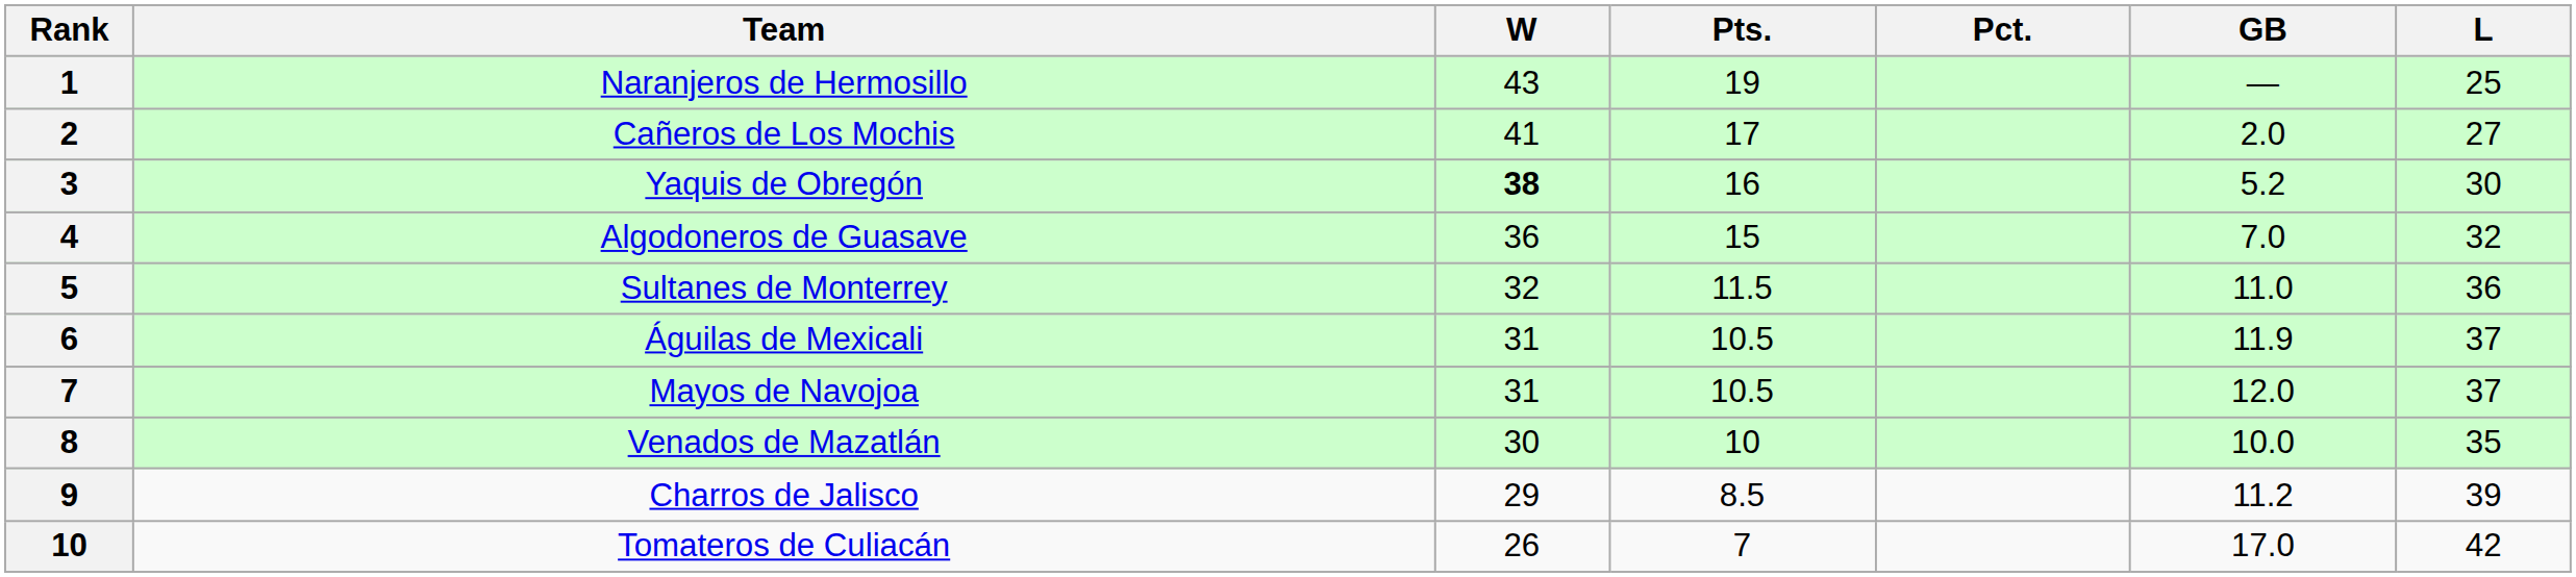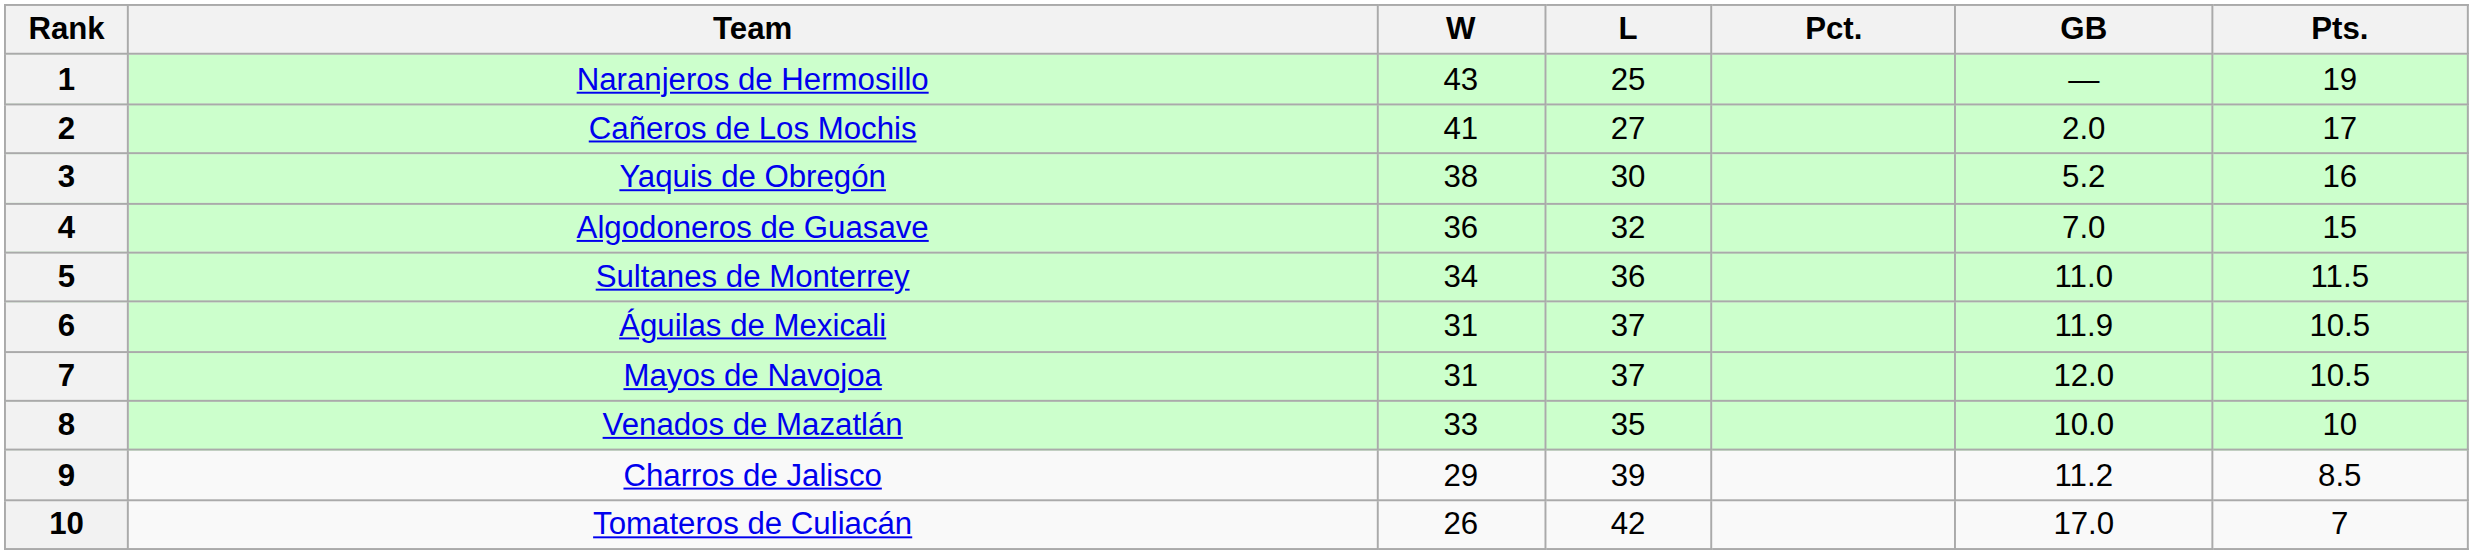columns swapped: L <-> Pts.
Yaquis de Obregón | W: bold -> normal
Sultanes de Monterrey | W: 32 -> 34
Venados de Mazatlán | W: 30 -> 33
